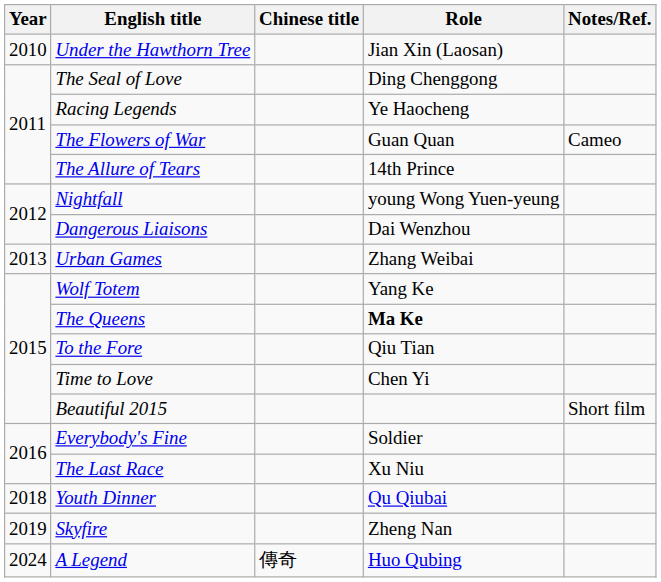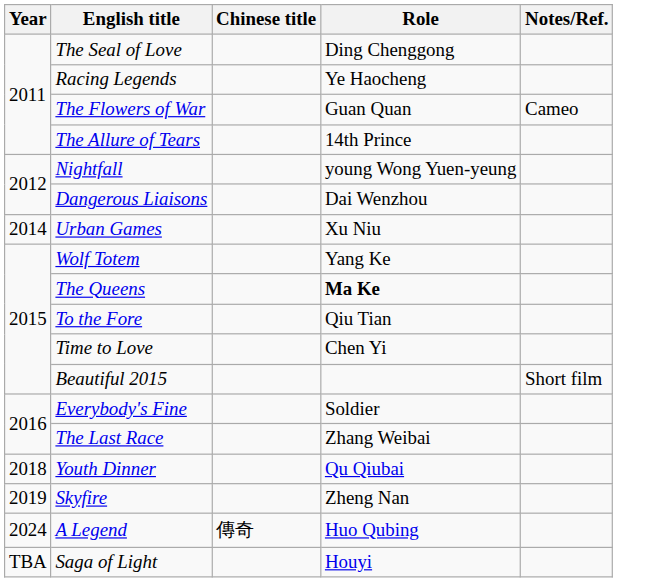- row: 2010 | Under the Hawthorn Tree | Jian Xin (Laosan)
Urban Games | Year: 2013 -> 2014
Urban Games | Role: Zhang Weibai -> Xu Niu
The Last Race | Role: Xu Niu -> Zhang Weibai
+ row: TBA | Saga of Light | Houyi
